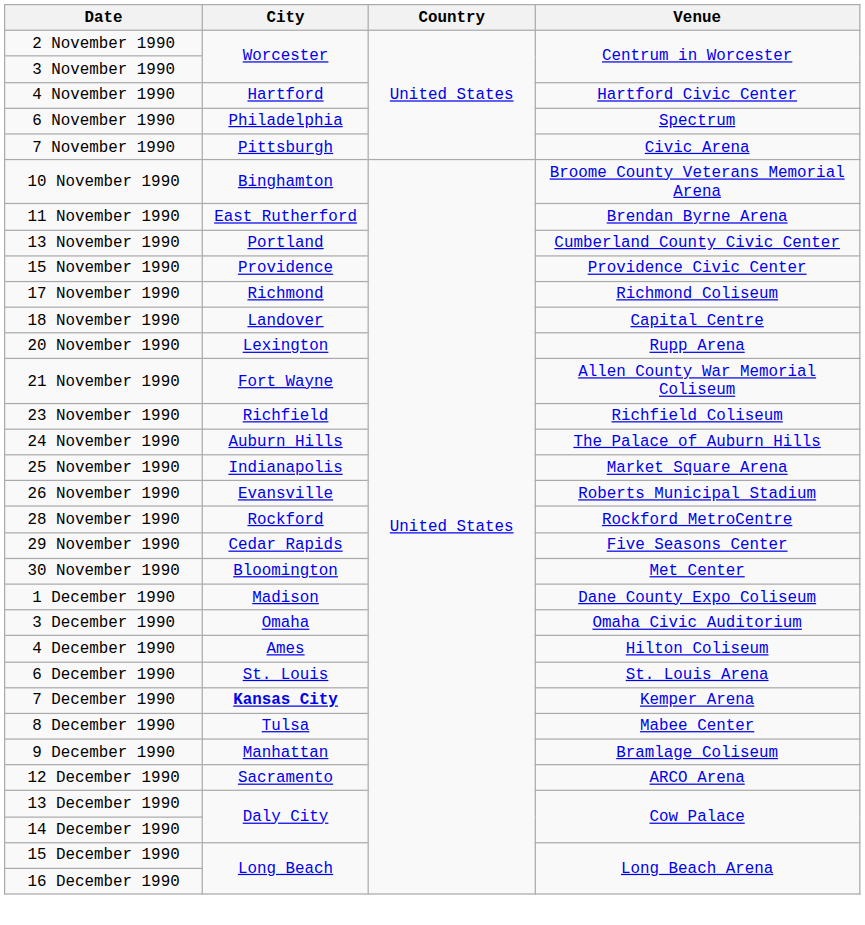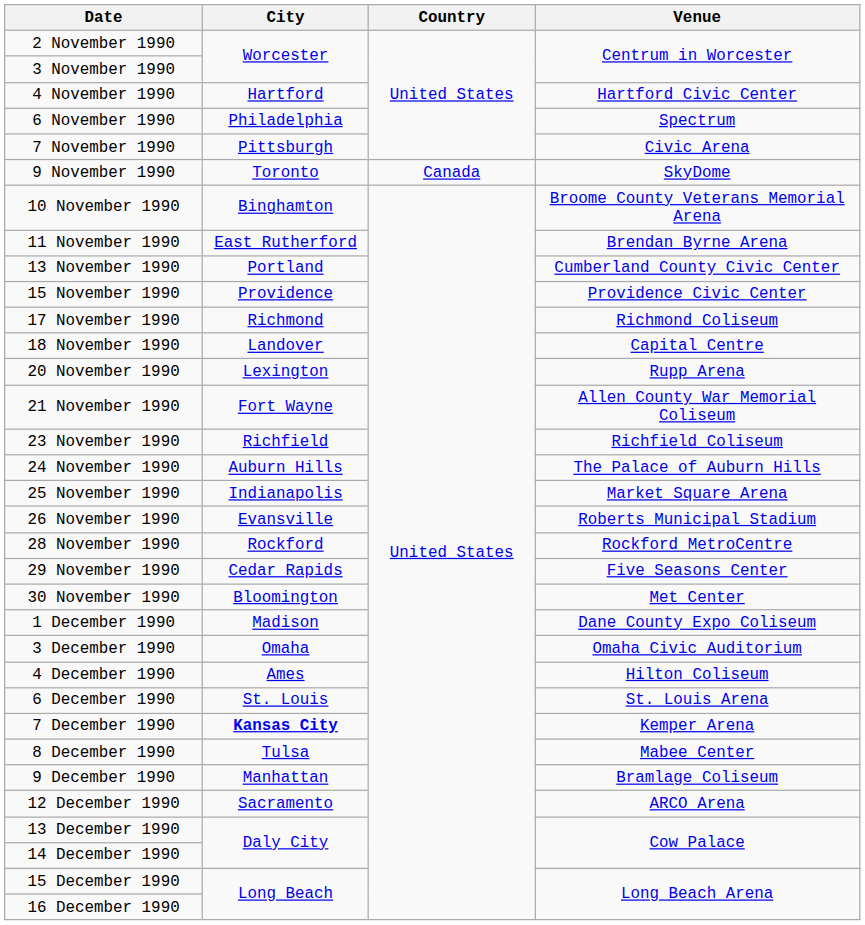+ row: 9 November 1990 | Toronto | Canada | SkyDome
